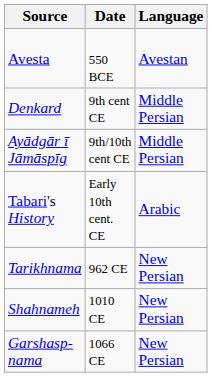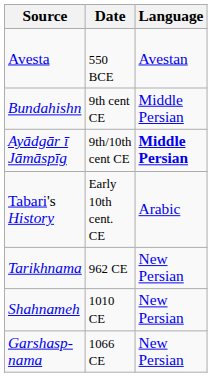- row: Denkard | 9th cent CE | Middle Persian
+ row: Bundahishn | 9th cent CE | Middle Persian
Ayādgār ī Jāmāspīg | Language: normal -> bold
